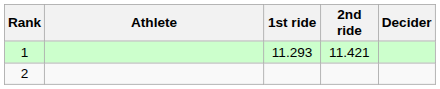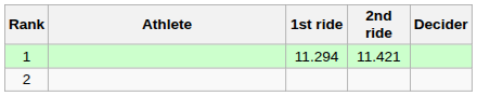1 | 1st ride: 11.293 -> 11.294
